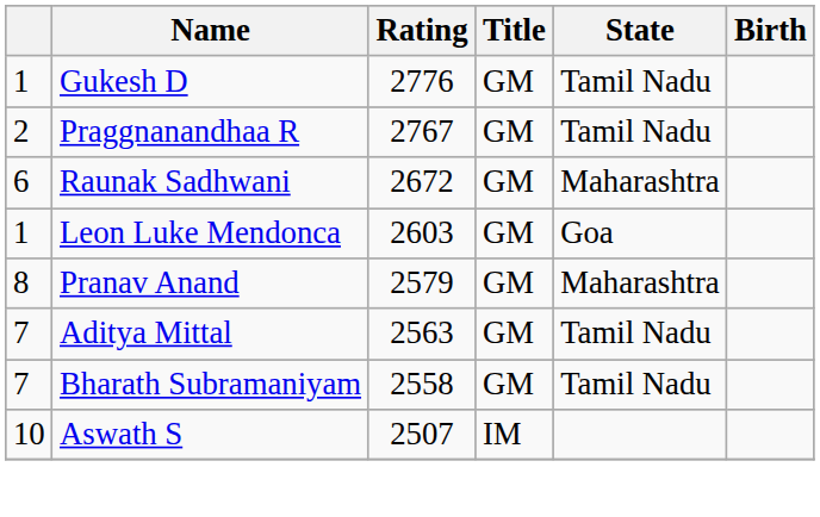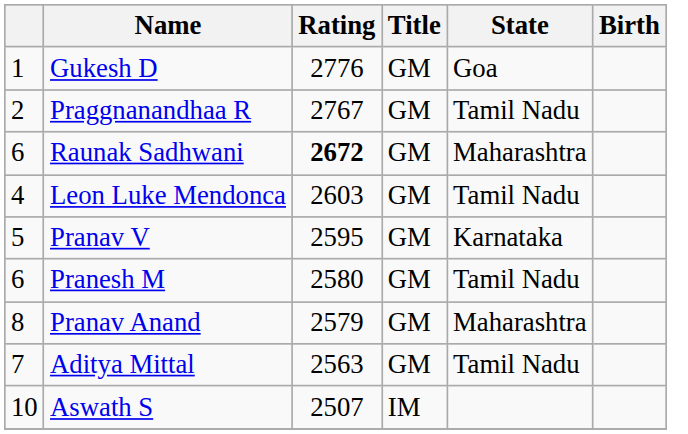Gukesh D | State: Tamil Nadu -> Goa
Raunak Sadhwani | Rating: normal -> bold
Leon Luke Mendonca | column 1: 1 -> 4
Leon Luke Mendonca | State: Goa -> Tamil Nadu
+ row: 5 | Pranav V | 2595 | GM | Karnataka
+ row: 6 | Pranesh M | 2580 | GM | Tamil Nadu
- row: 7 | Bharath Subramaniyam | 2558 | GM | Tamil Nadu
